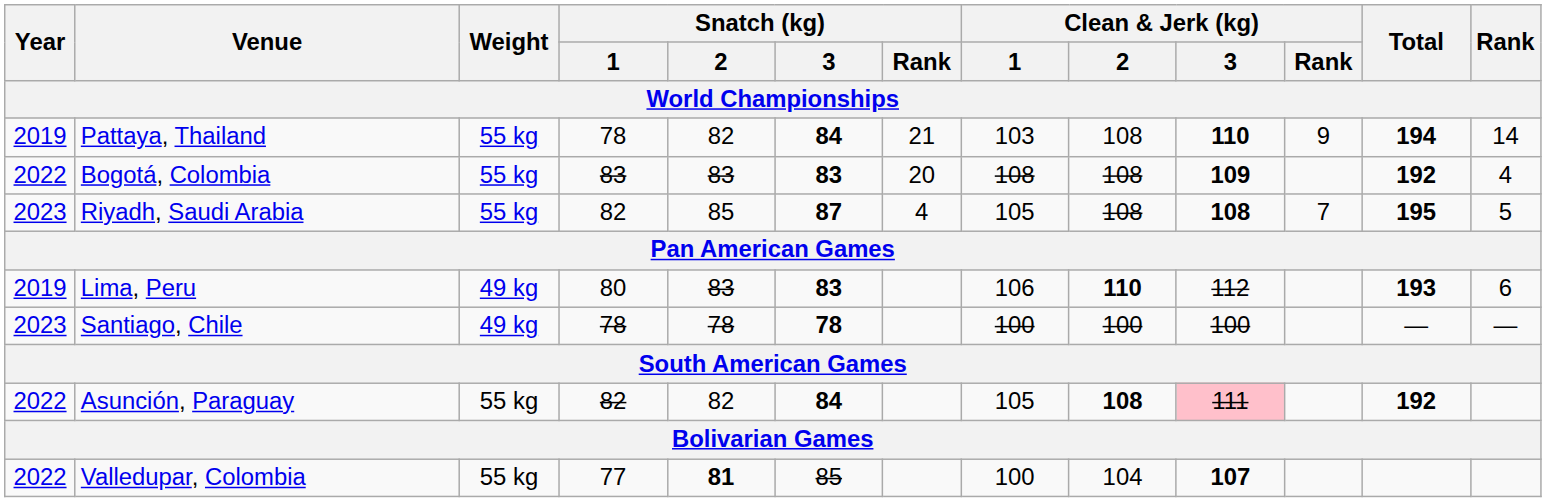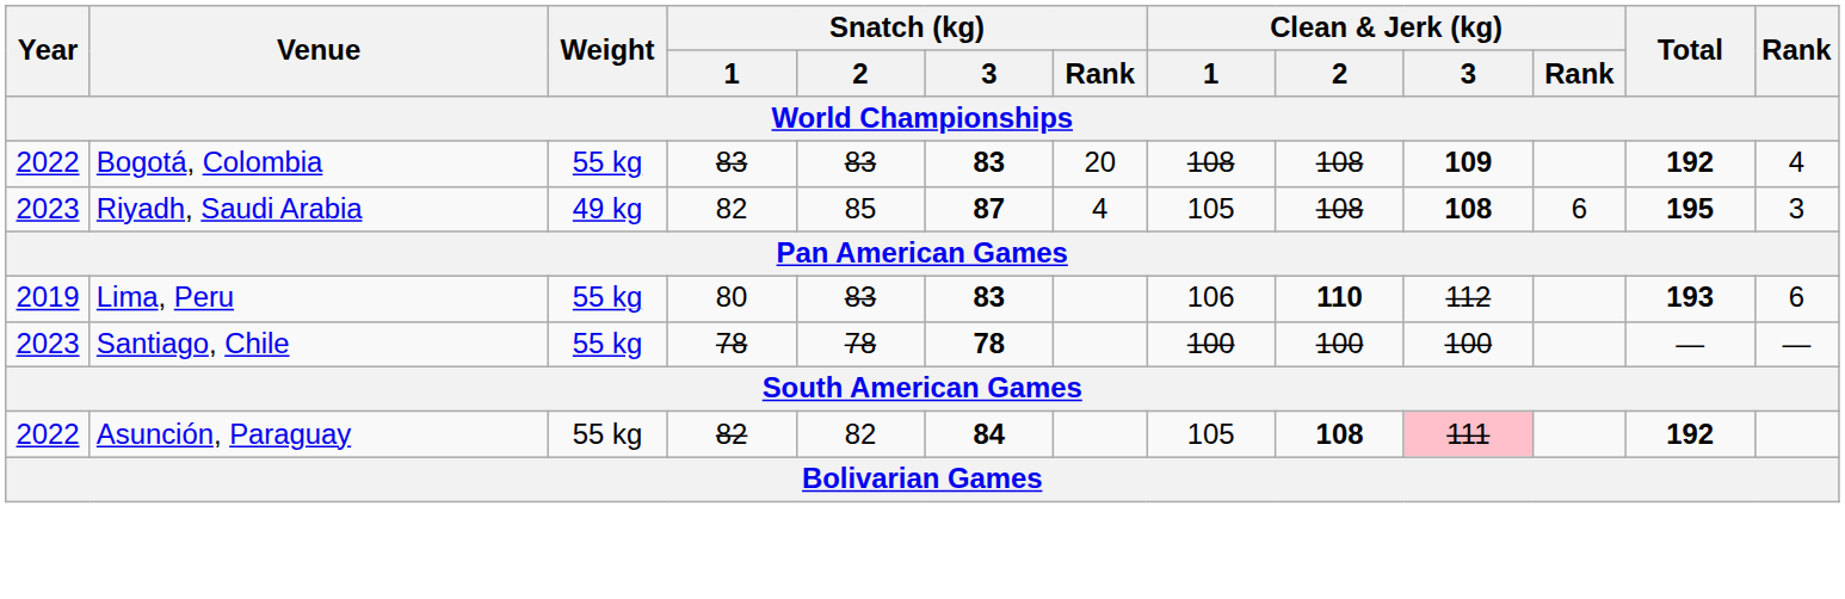- row: 2019 | Pattaya, Thailand | 55 kg | 78 | 82 | 84 | 21 | 103 | 108 | 110 | 9 | 194 | 14
Riyadh, Saudi Arabia | Weight: 55 kg -> 49 kg
Riyadh, Saudi Arabia | Clean & Jerk (kg) / Rank: 7 -> 6
Riyadh, Saudi Arabia | Rank: 5 -> 3
Lima, Peru | Weight: 49 kg -> 55 kg
Santiago, Chile | Weight: 49 kg -> 55 kg
- row: 2022 | Valledupar, Colombia | 55 kg | 77 | 81 | 85 | 100 | 104 | 107
